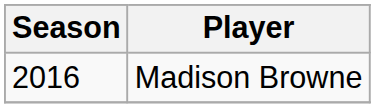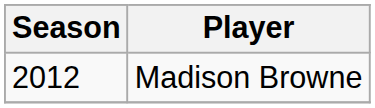Madison Browne | Season: 2016 -> 2012
